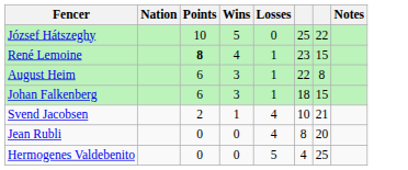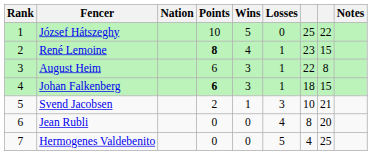+ column: Rank | 1 | 2 | 3 | 4 | 5 | 6 | 7
Johan Falkenberg | Points: normal -> bold
Svend Jacobsen | Losses: 4 -> 3
